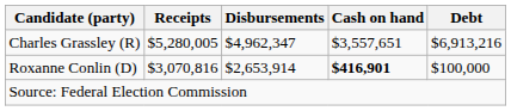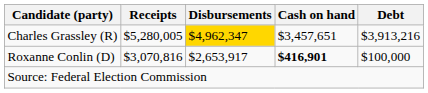Charles Grassley (R) | Disbursements: no background -> gold background
Charles Grassley (R) | Cash on hand: $3,557,651 -> $3,457,651
Charles Grassley (R) | Debt: $6,913,216 -> $3,913,216
Roxanne Conlin (D) | Disbursements: $2,653,914 -> $2,653,917
